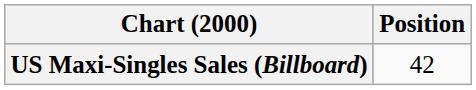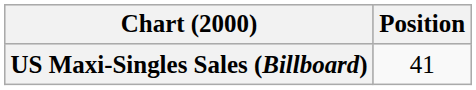US Maxi-Singles Sales (Billboard) | Position: 42 -> 41
